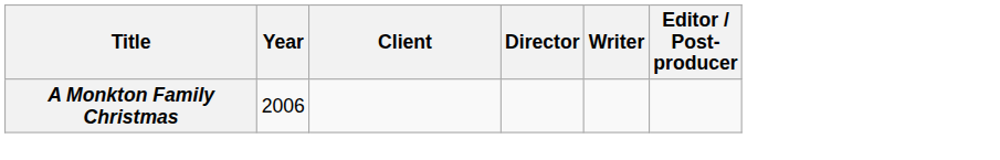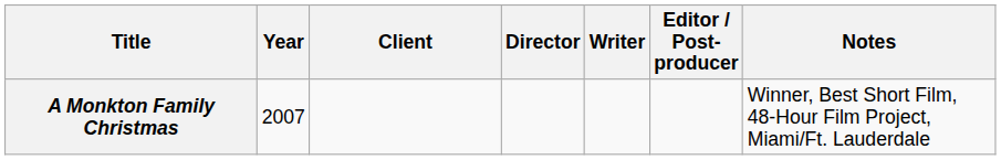+ column: Notes | Winner, Best Short Film, 48-Hour Film Project, Miami/Ft. Lauderdale
A Monkton Family Christmas | Year: 2006 -> 2007
